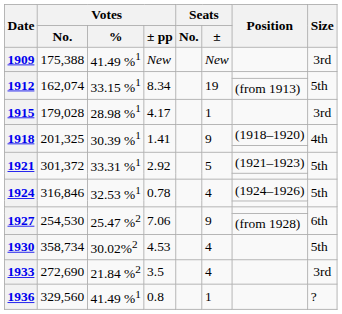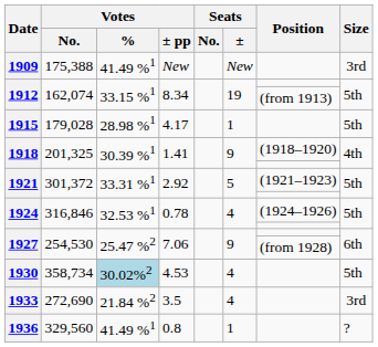1915 | Size: 3rd -> 5th
1930 | Votes / %: no background -> lightblue background
